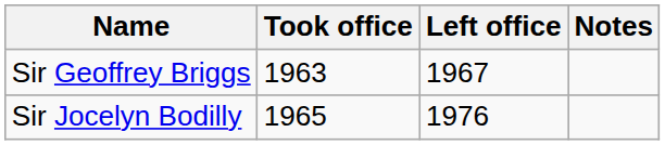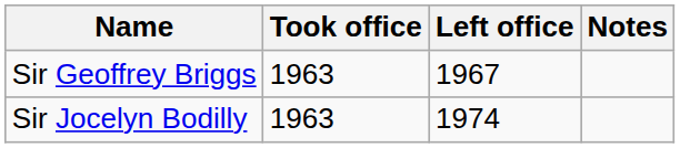Sir Jocelyn Bodilly | Took office: 1965 -> 1963
Sir Jocelyn Bodilly | Left office: 1976 -> 1974
